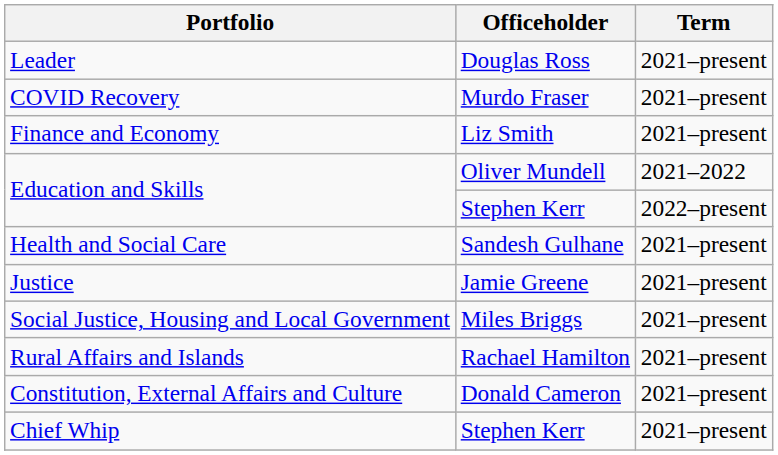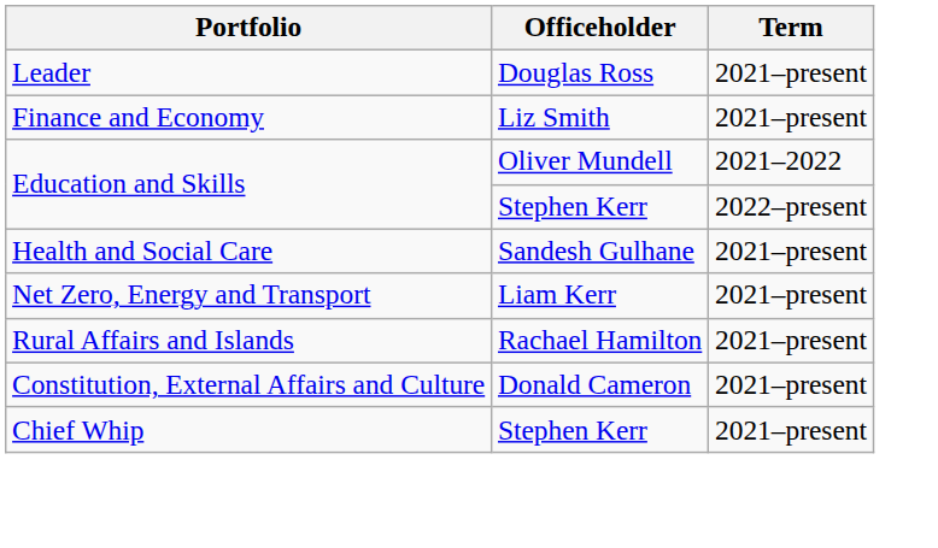- row: COVID Recovery | Murdo Fraser | 2021–present
- row: Justice | Jamie Greene | 2021–present
+ row: Net Zero, Energy and Transport | Liam Kerr | 2021–present
- row: Social Justice, Housing and Local Government | Miles Briggs | 2021–present
